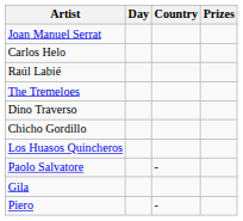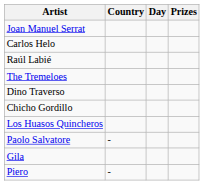columns swapped: Country <-> Day
